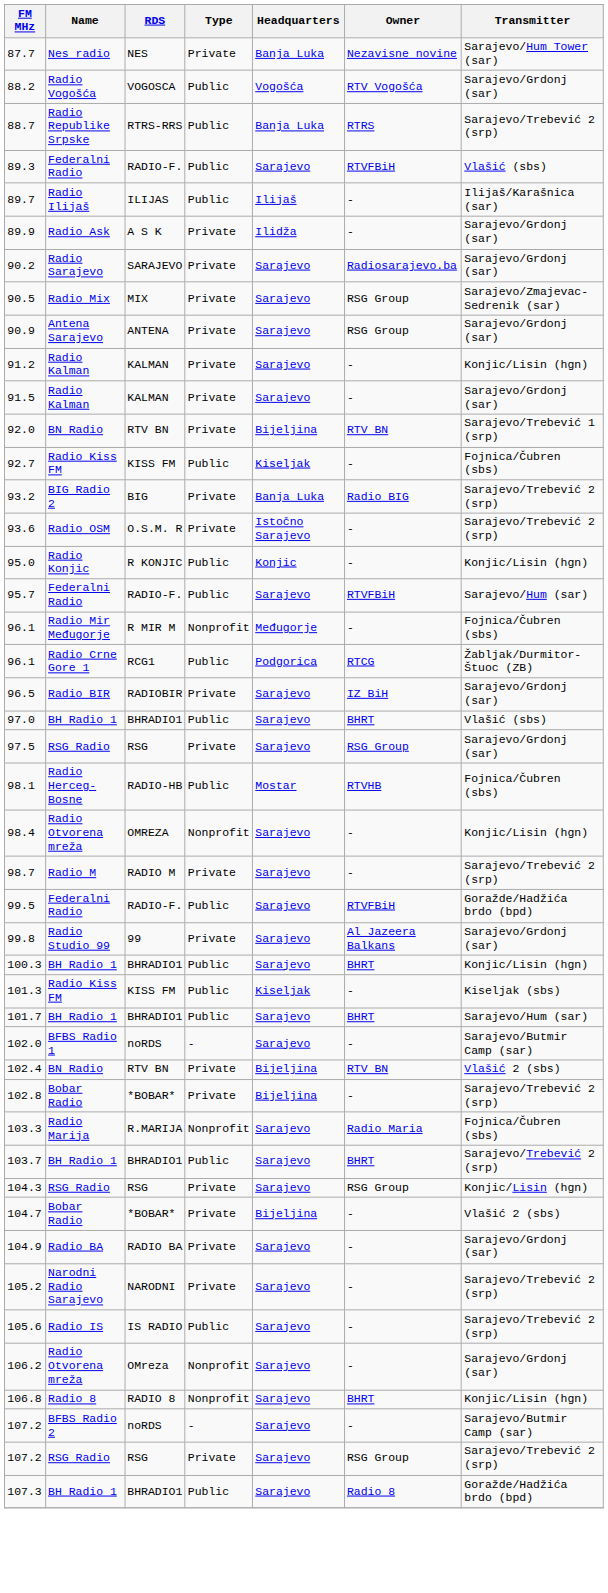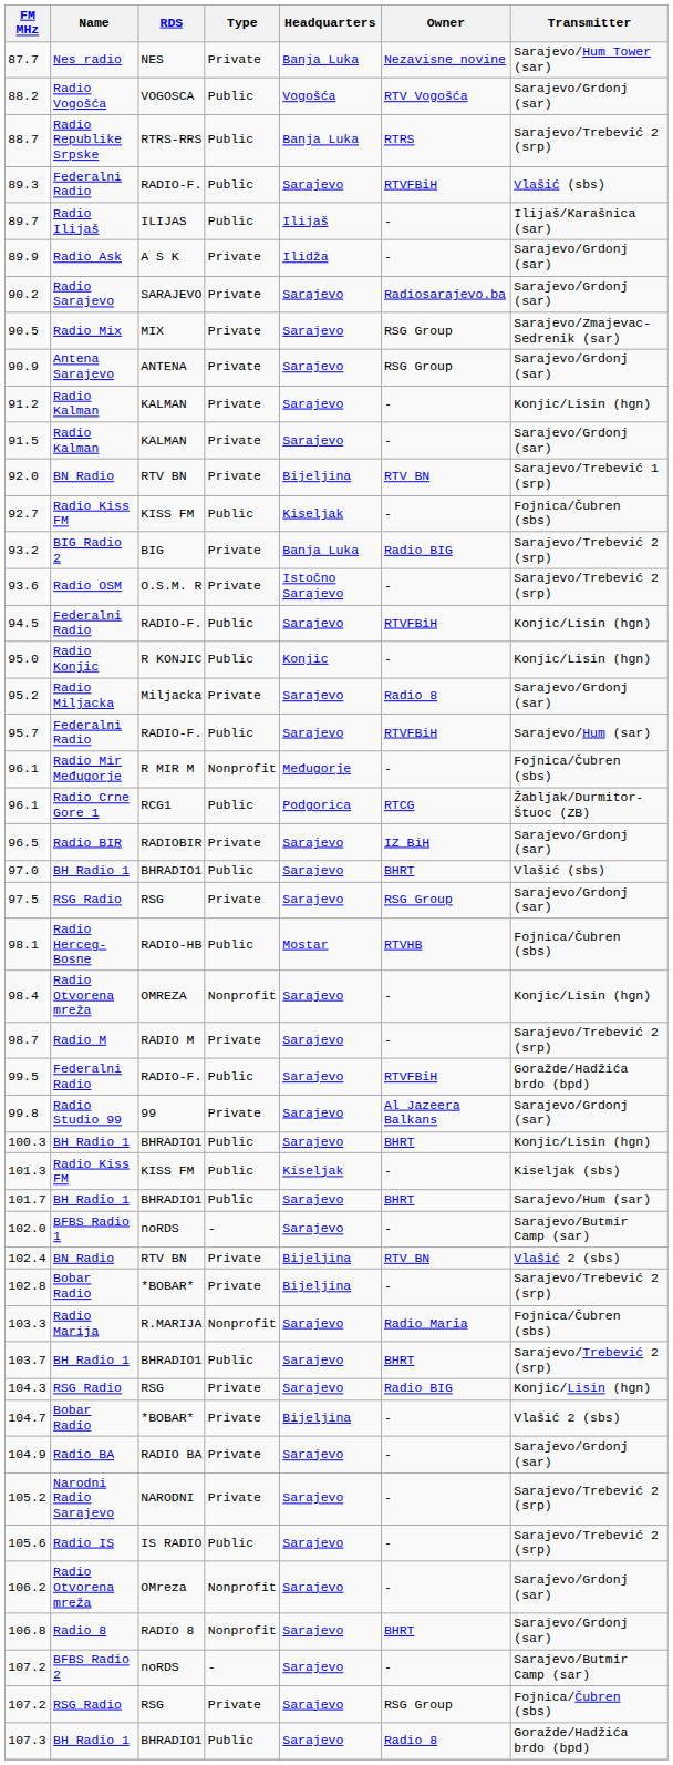+ row: 94.5 | Federalni Radio | RADIO-F. | Public | Sarajevo | RTVFBiH | Konjic/Lisin (hgn)
+ row: 95.2 | Radio Miljacka | Miljacka | Private | Sarajevo | Radio 8 | Sarajevo/Grdonj (sar)
104.3 | Owner: RSG Group -> Radio BIG
106.8 | Transmitter: Konjic/Lisin (hgn) -> Sarajevo/Grdonj (sar)
107.2 / RSG Radio | Transmitter: Sarajevo/Trebević 2 (srp) -> Fojnica/Čubren (sbs)
